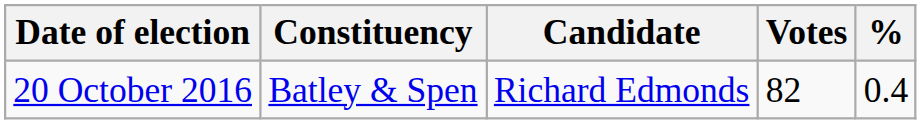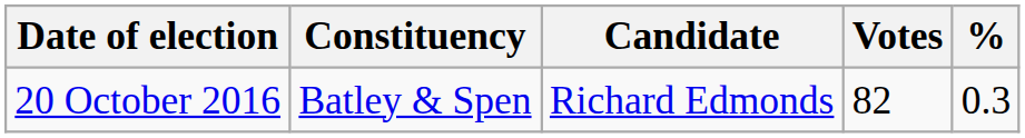20 October 2016 | %: 0.4 -> 0.3
